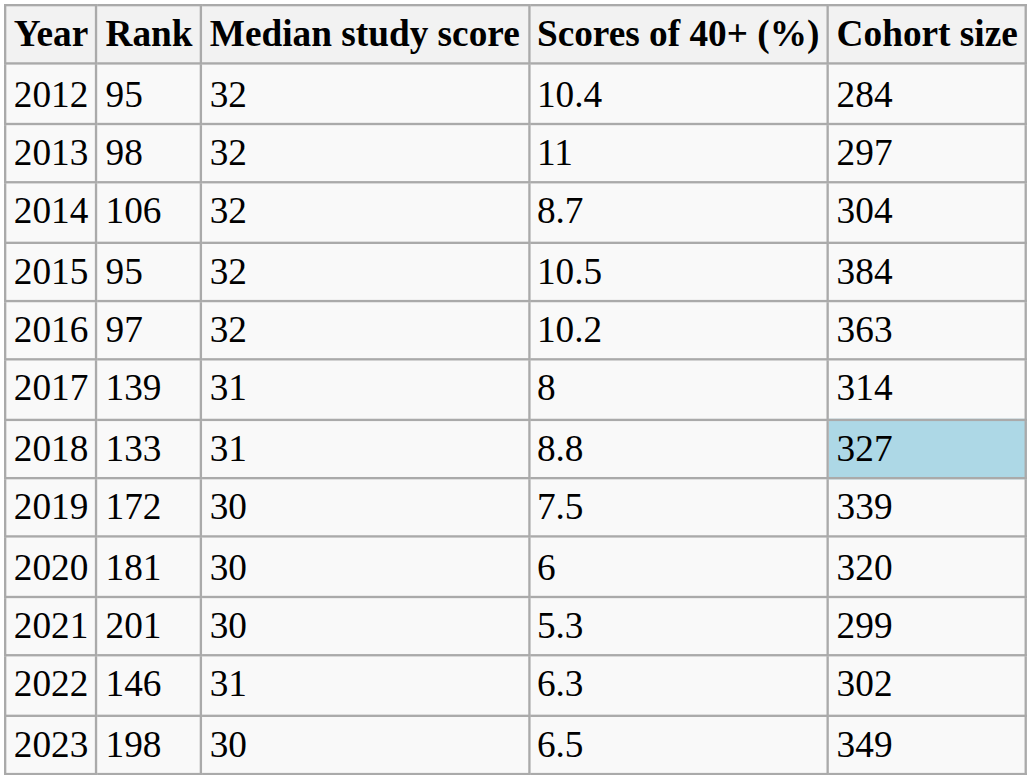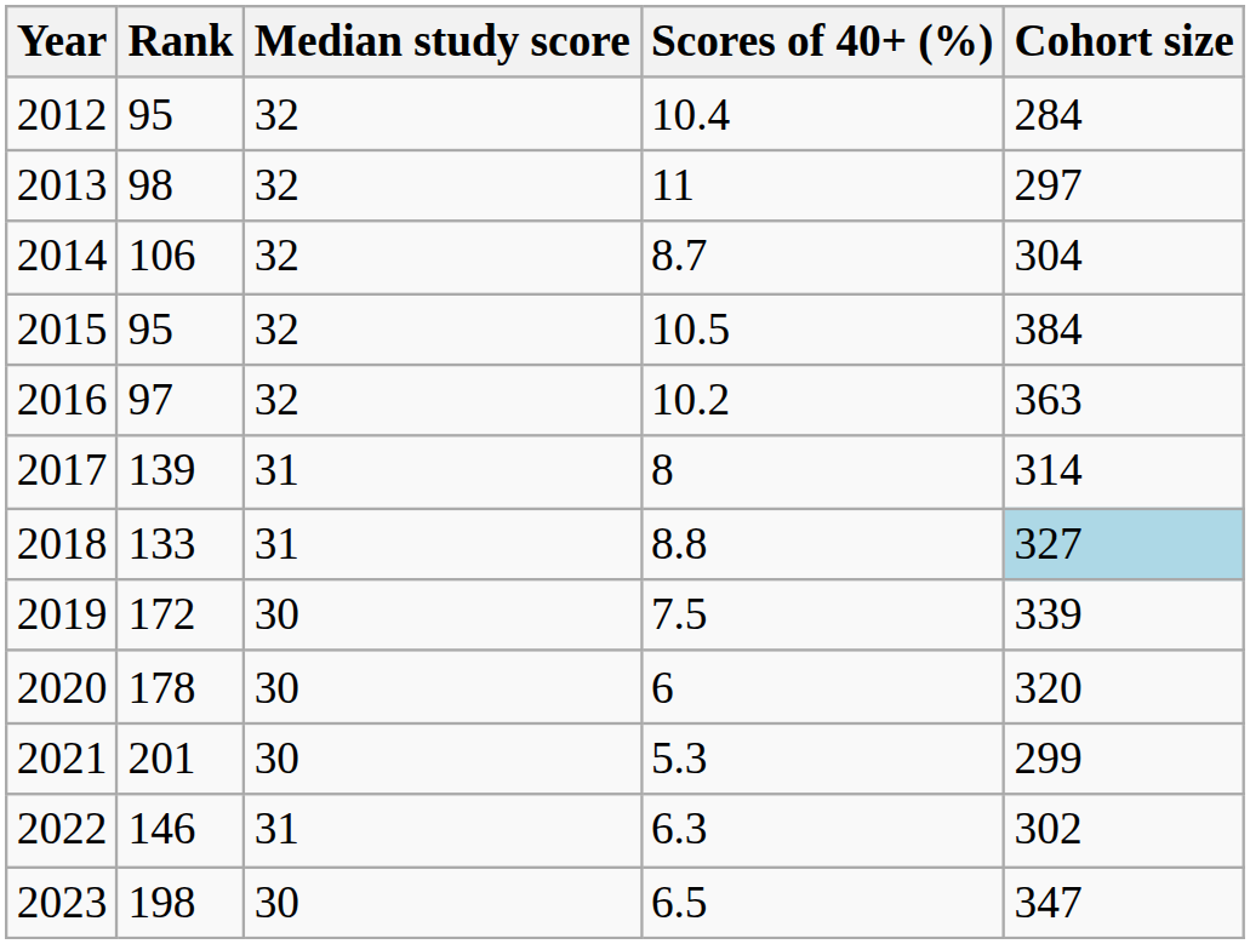2020 | Rank: 181 -> 178
2023 | Cohort size: 349 -> 347
